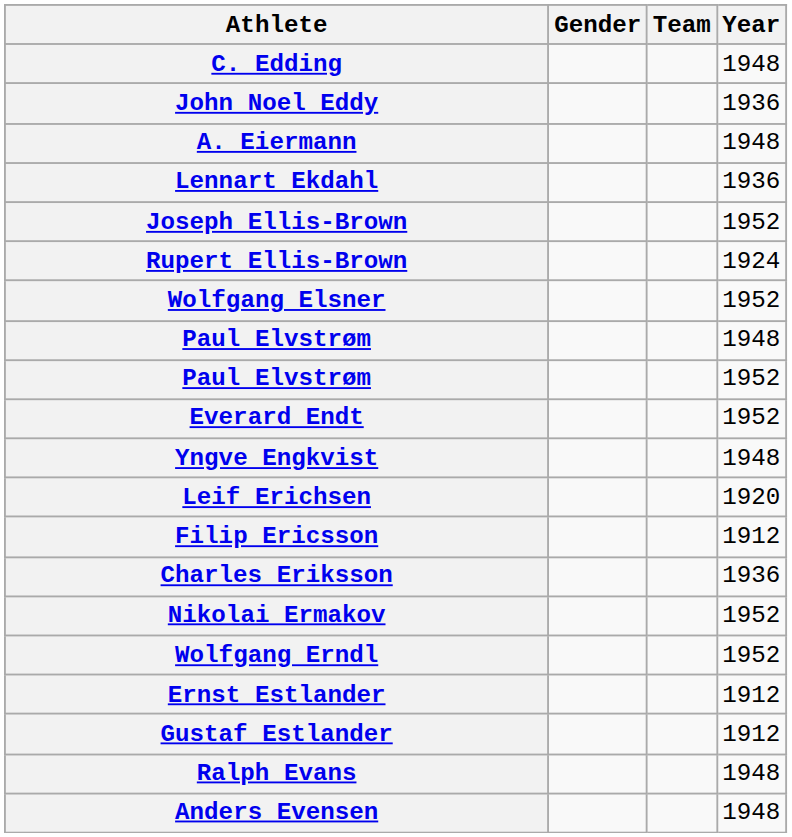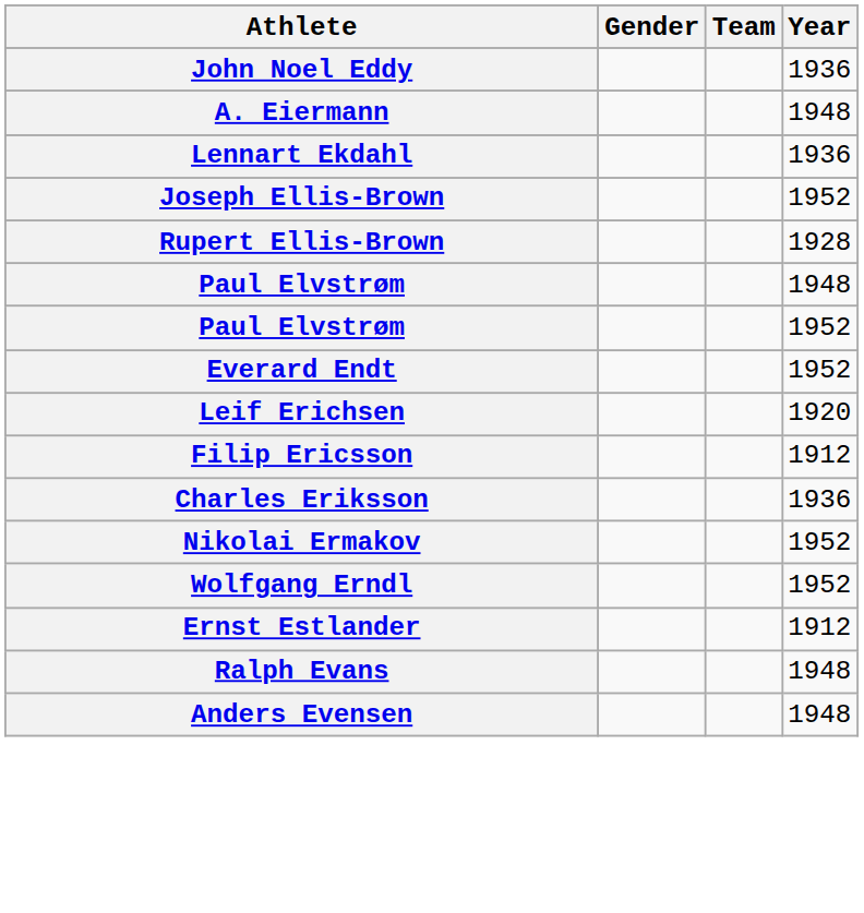- row: C. Edding | 1948
- row: Rupert Ellis-Brown | 1924
+ row: Rupert Ellis-Brown | 1928
- row: Wolfgang Elsner | 1952
- row: Yngve Engkvist | 1948
- row: Gustaf Estlander | 1912
